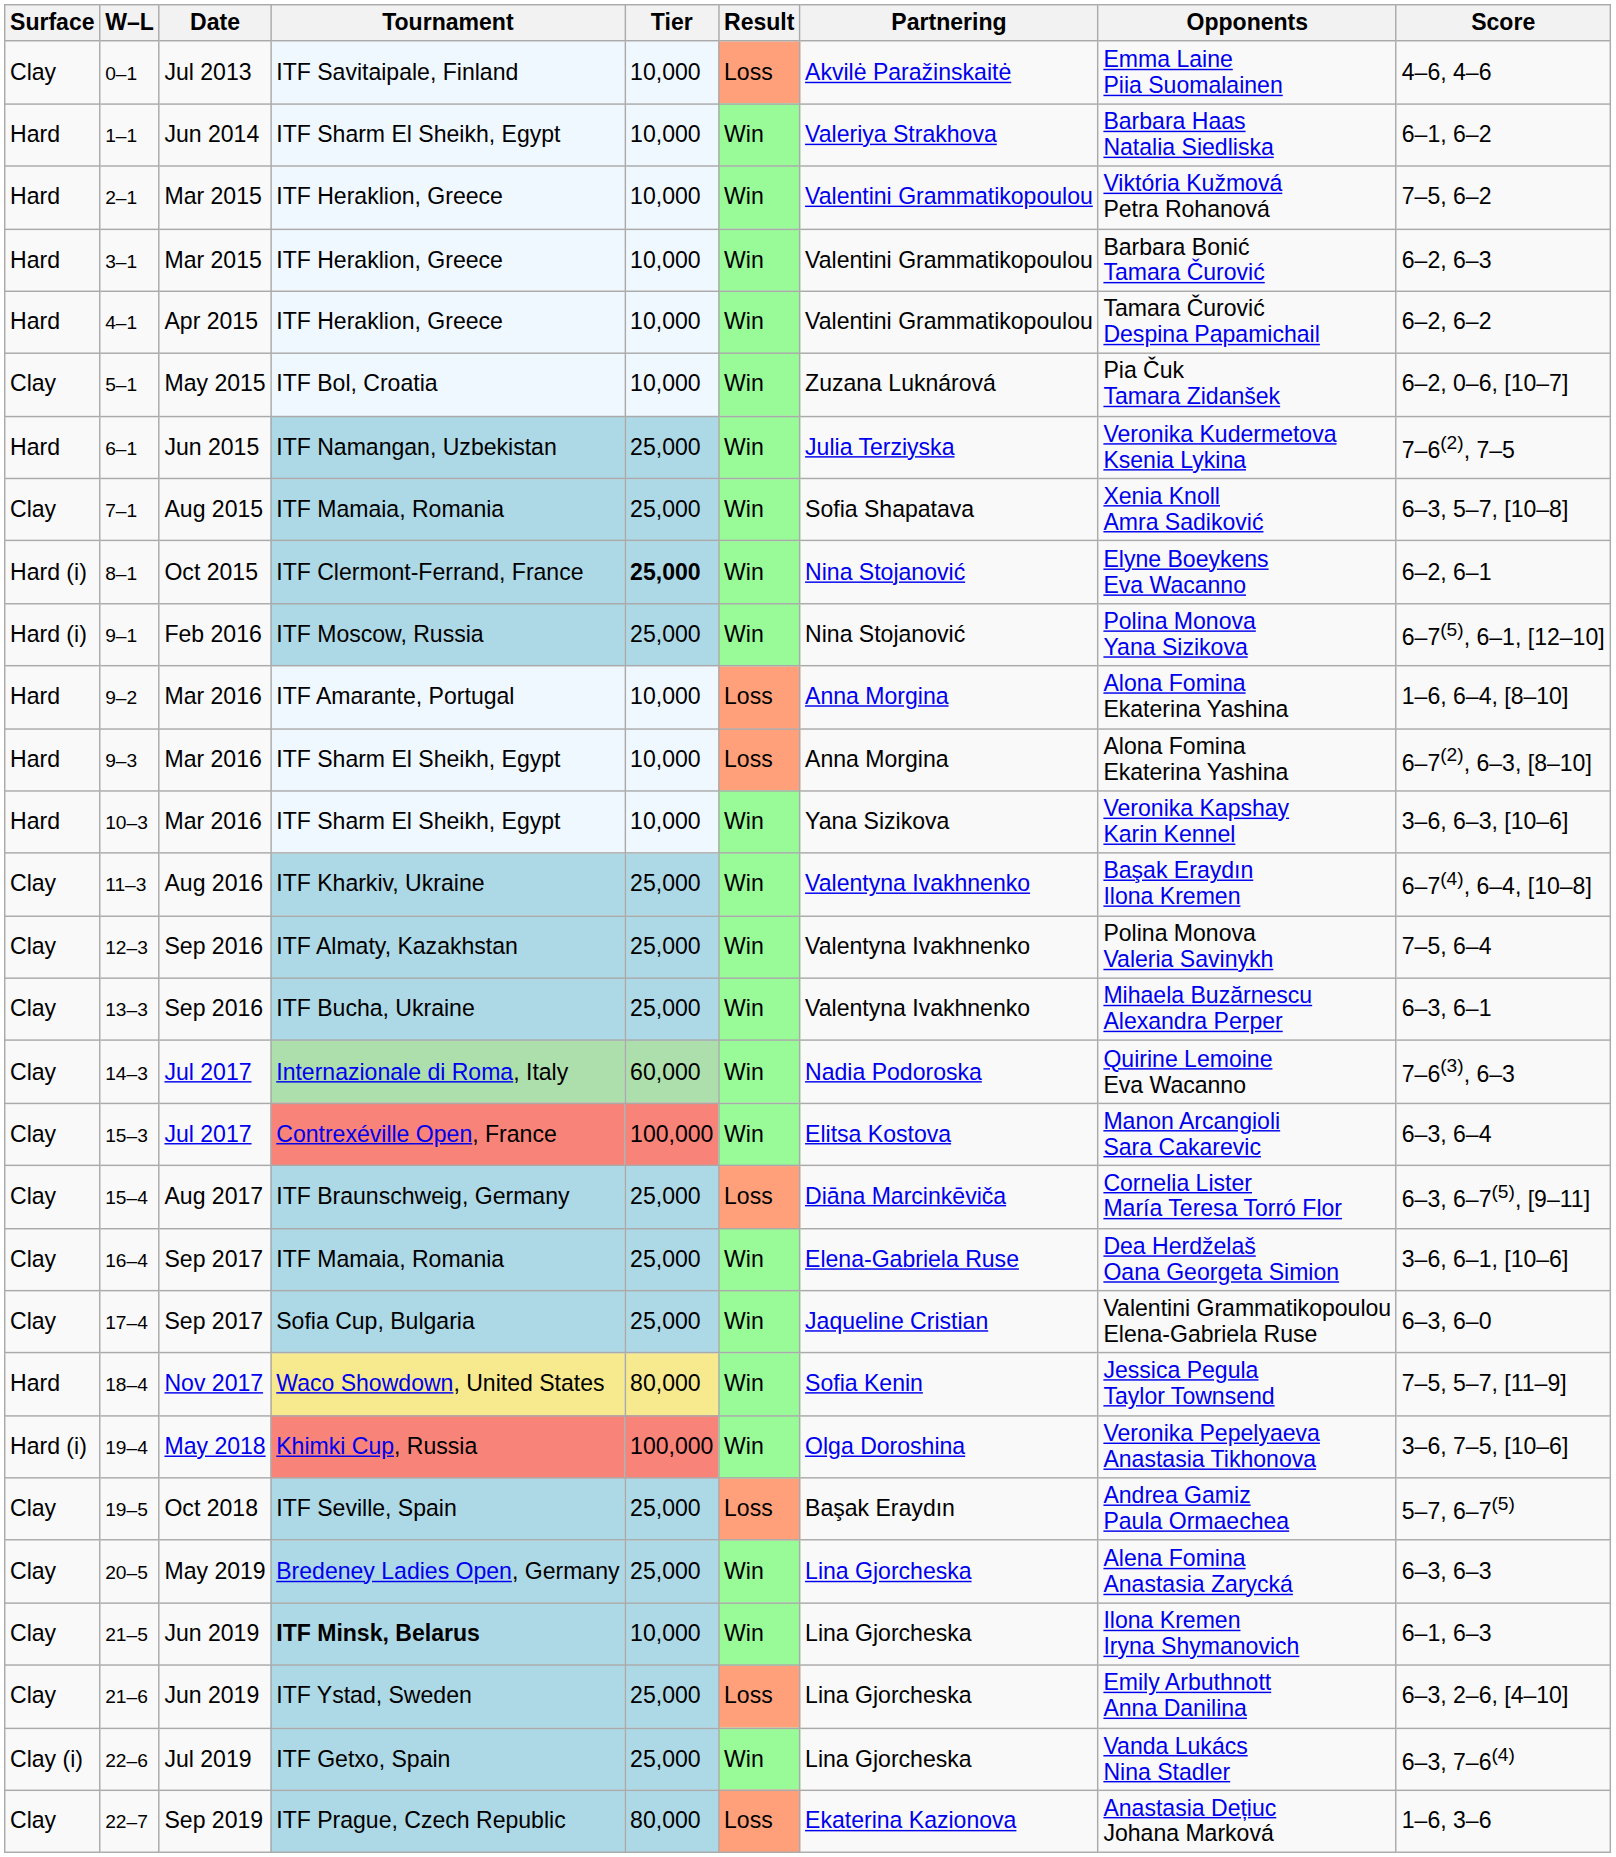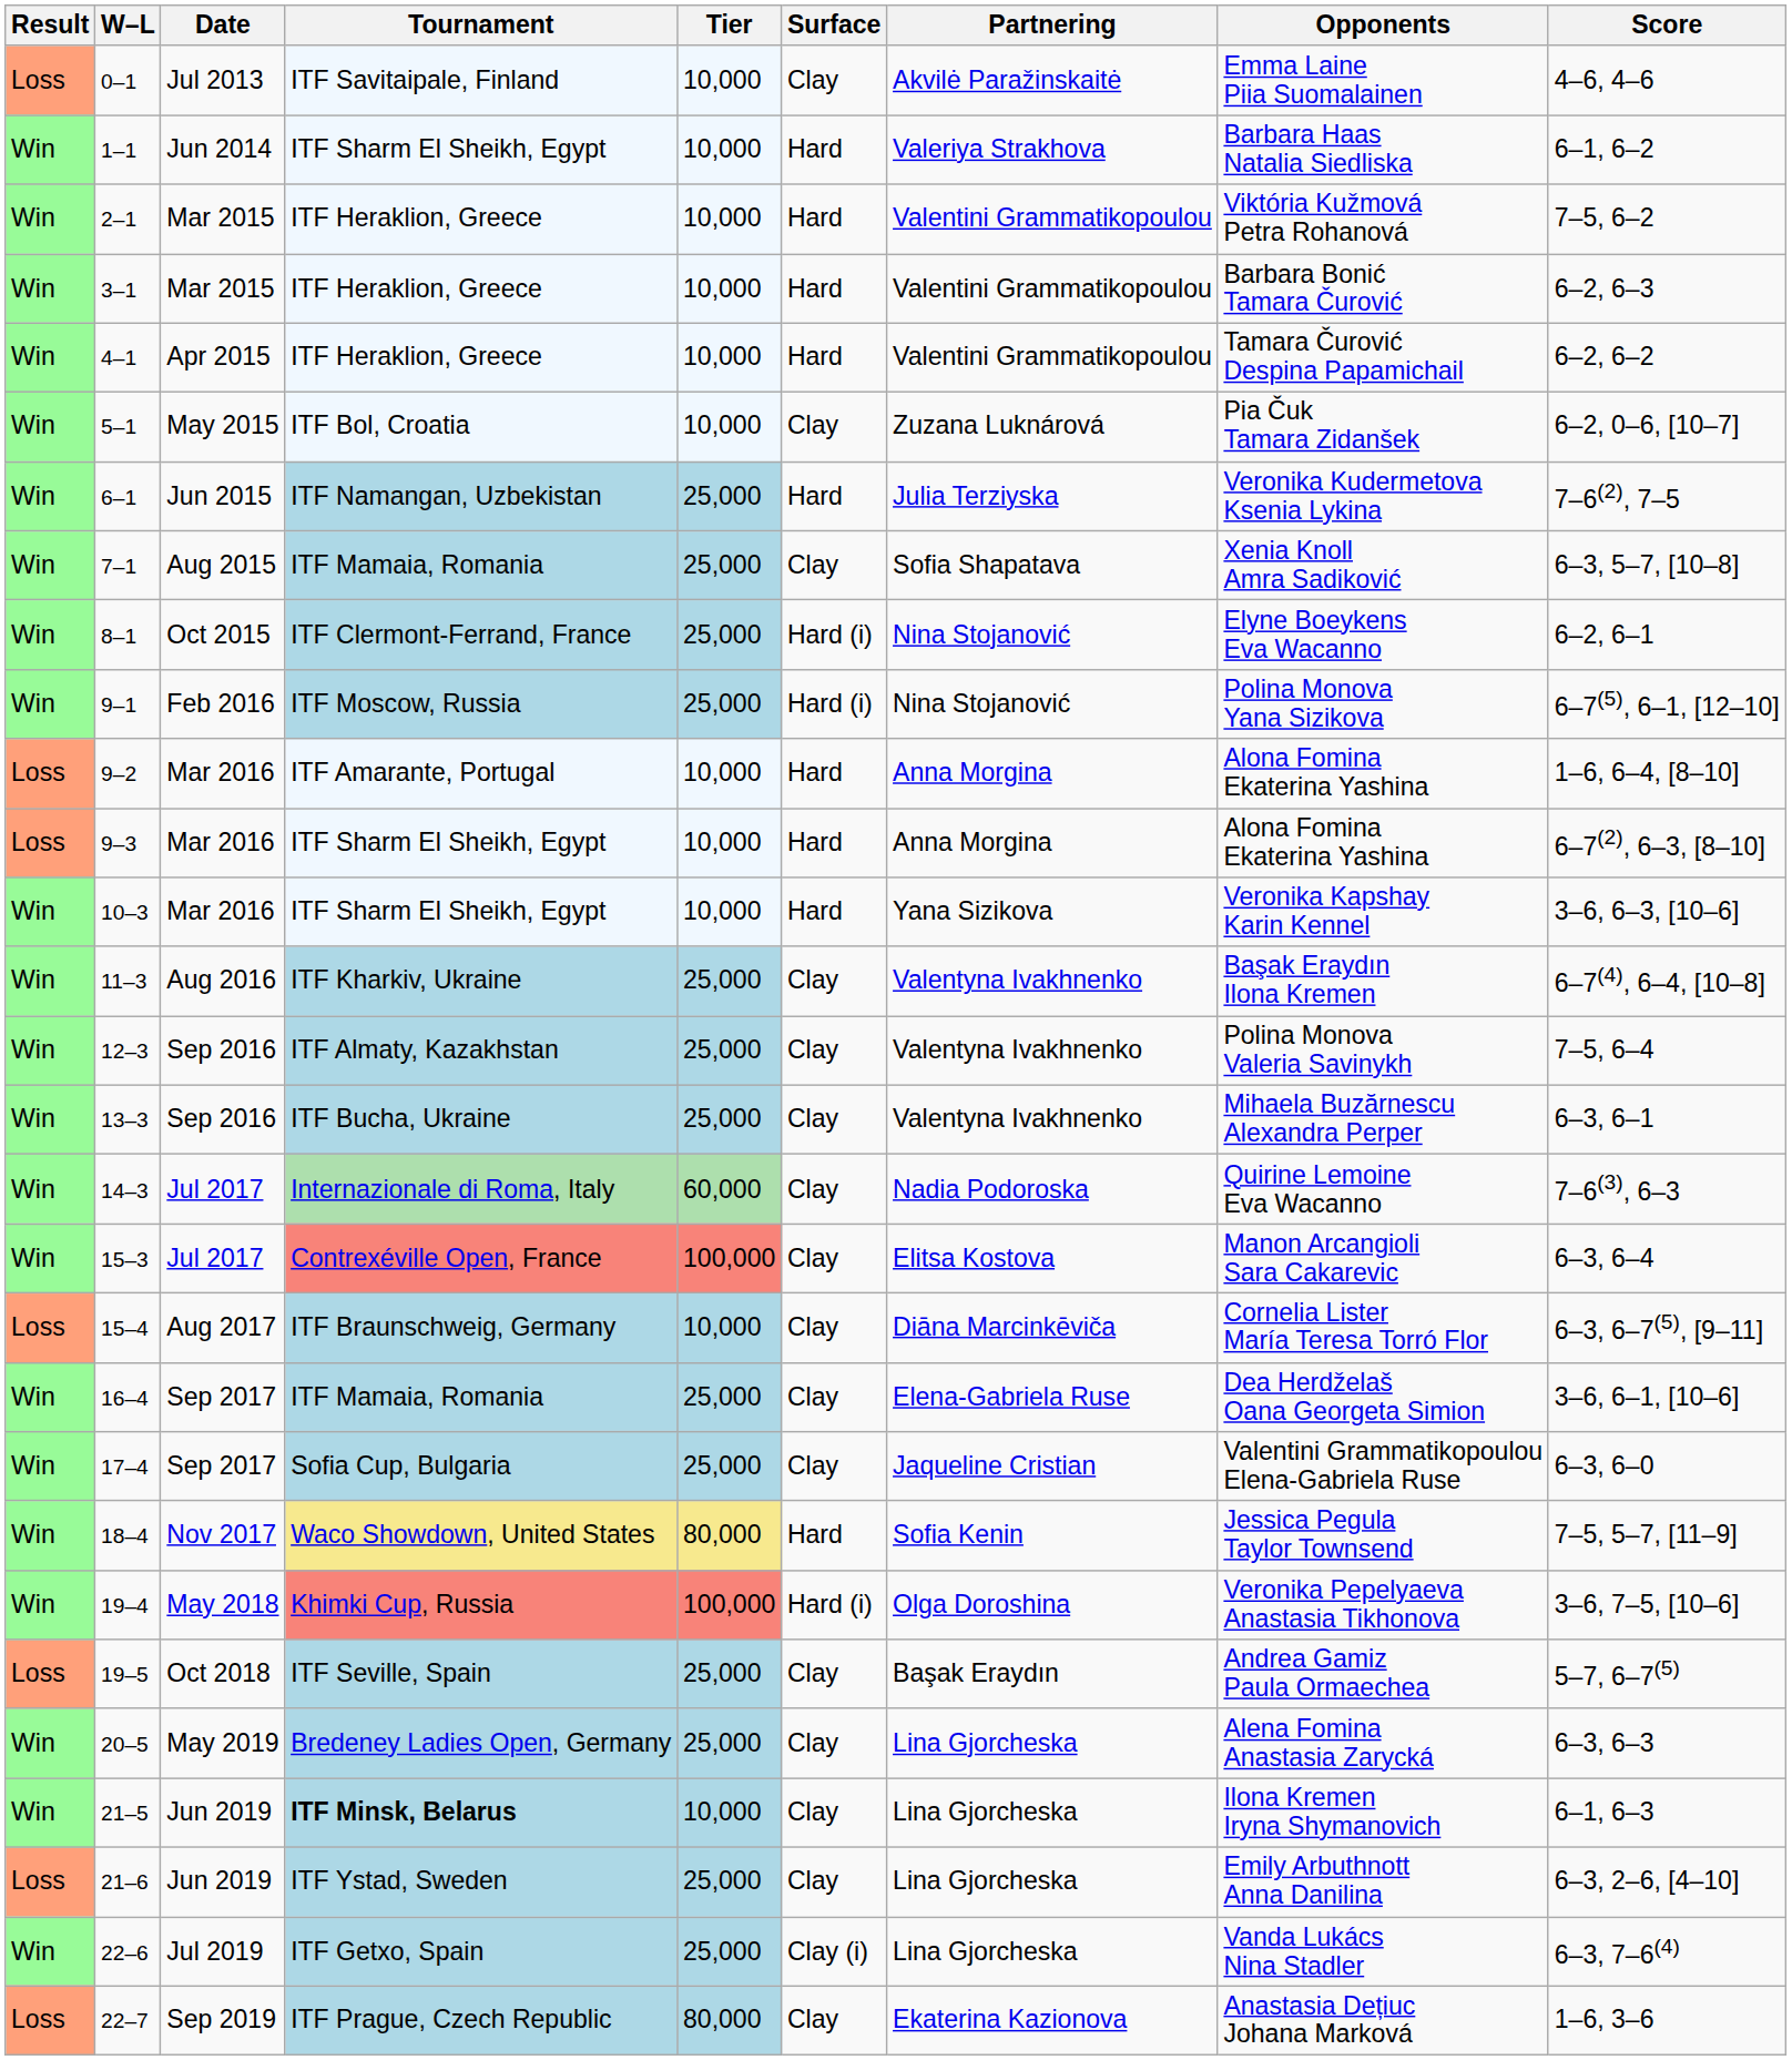columns swapped: Result <-> Surface
8–1 | Tier: bold -> normal
15–4 | Tier: 25,000 -> 10,000
